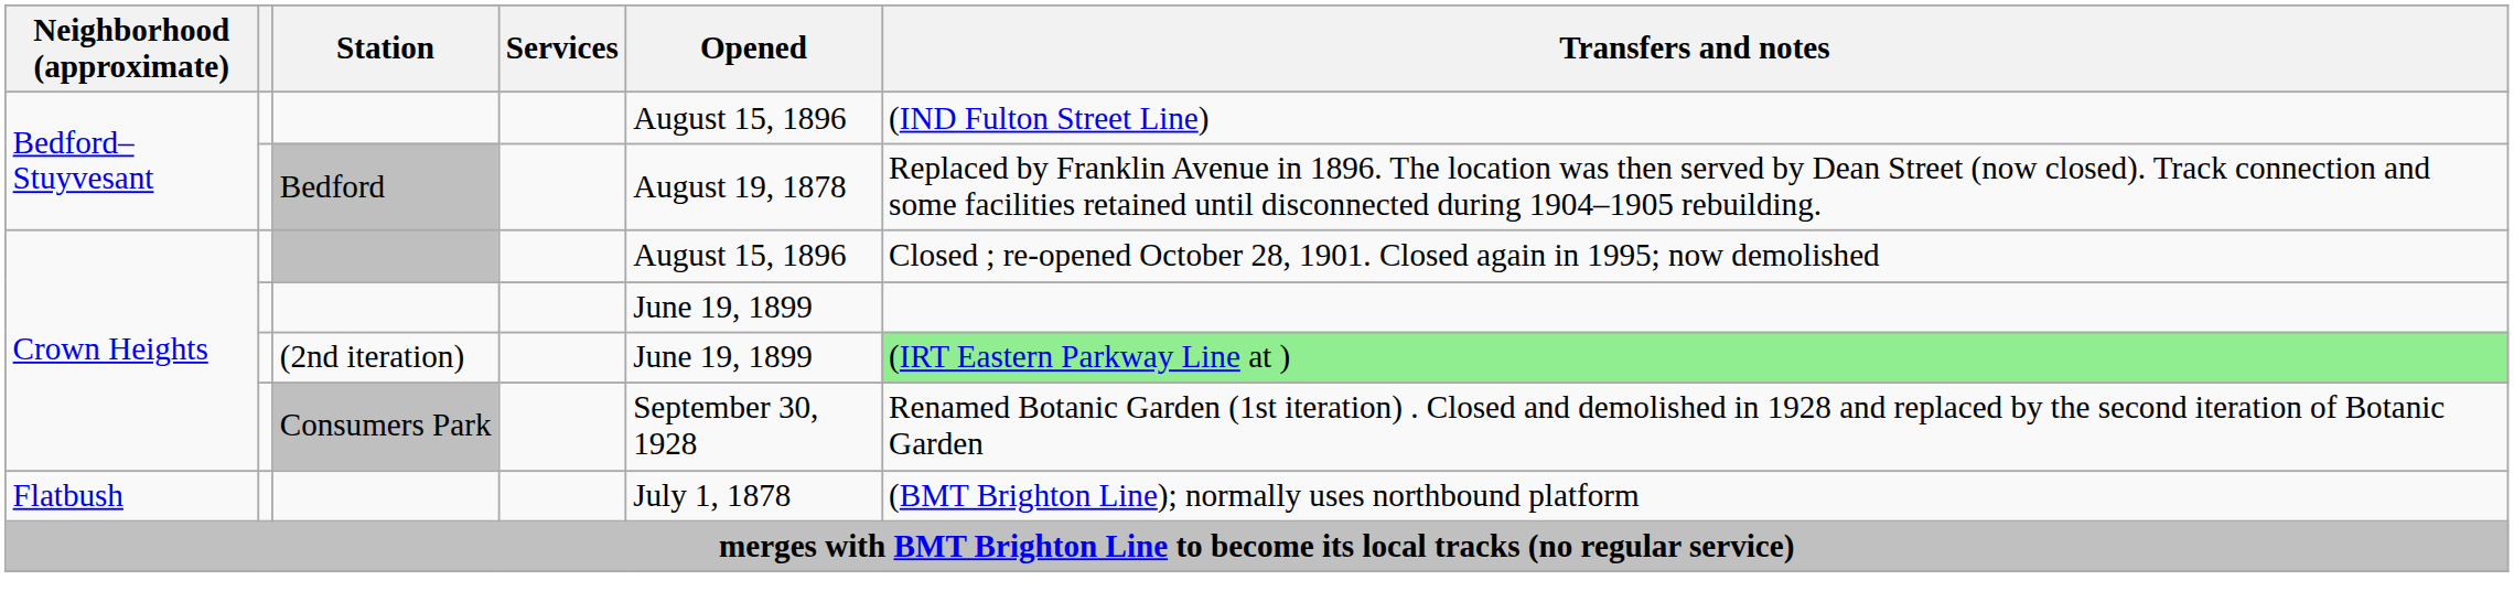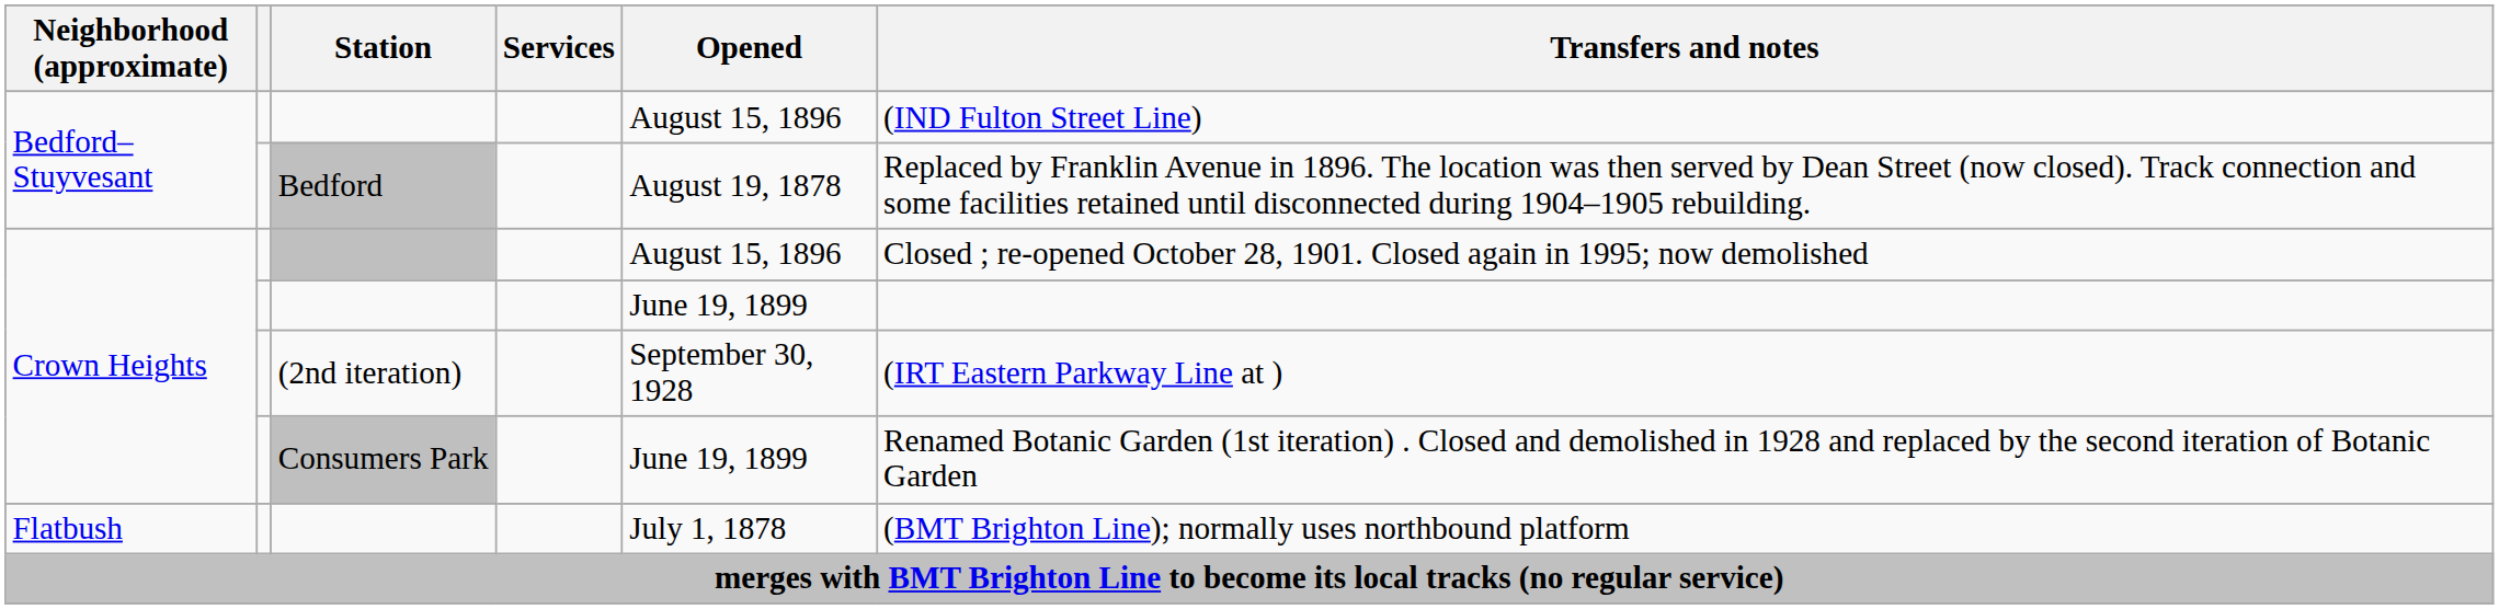(2nd iteration) | Opened: June 19, 1899 -> September 30, 1928
(2nd iteration) | Transfers and notes: lightgreen background -> no background
Consumers Park | Opened: September 30, 1928 -> June 19, 1899
